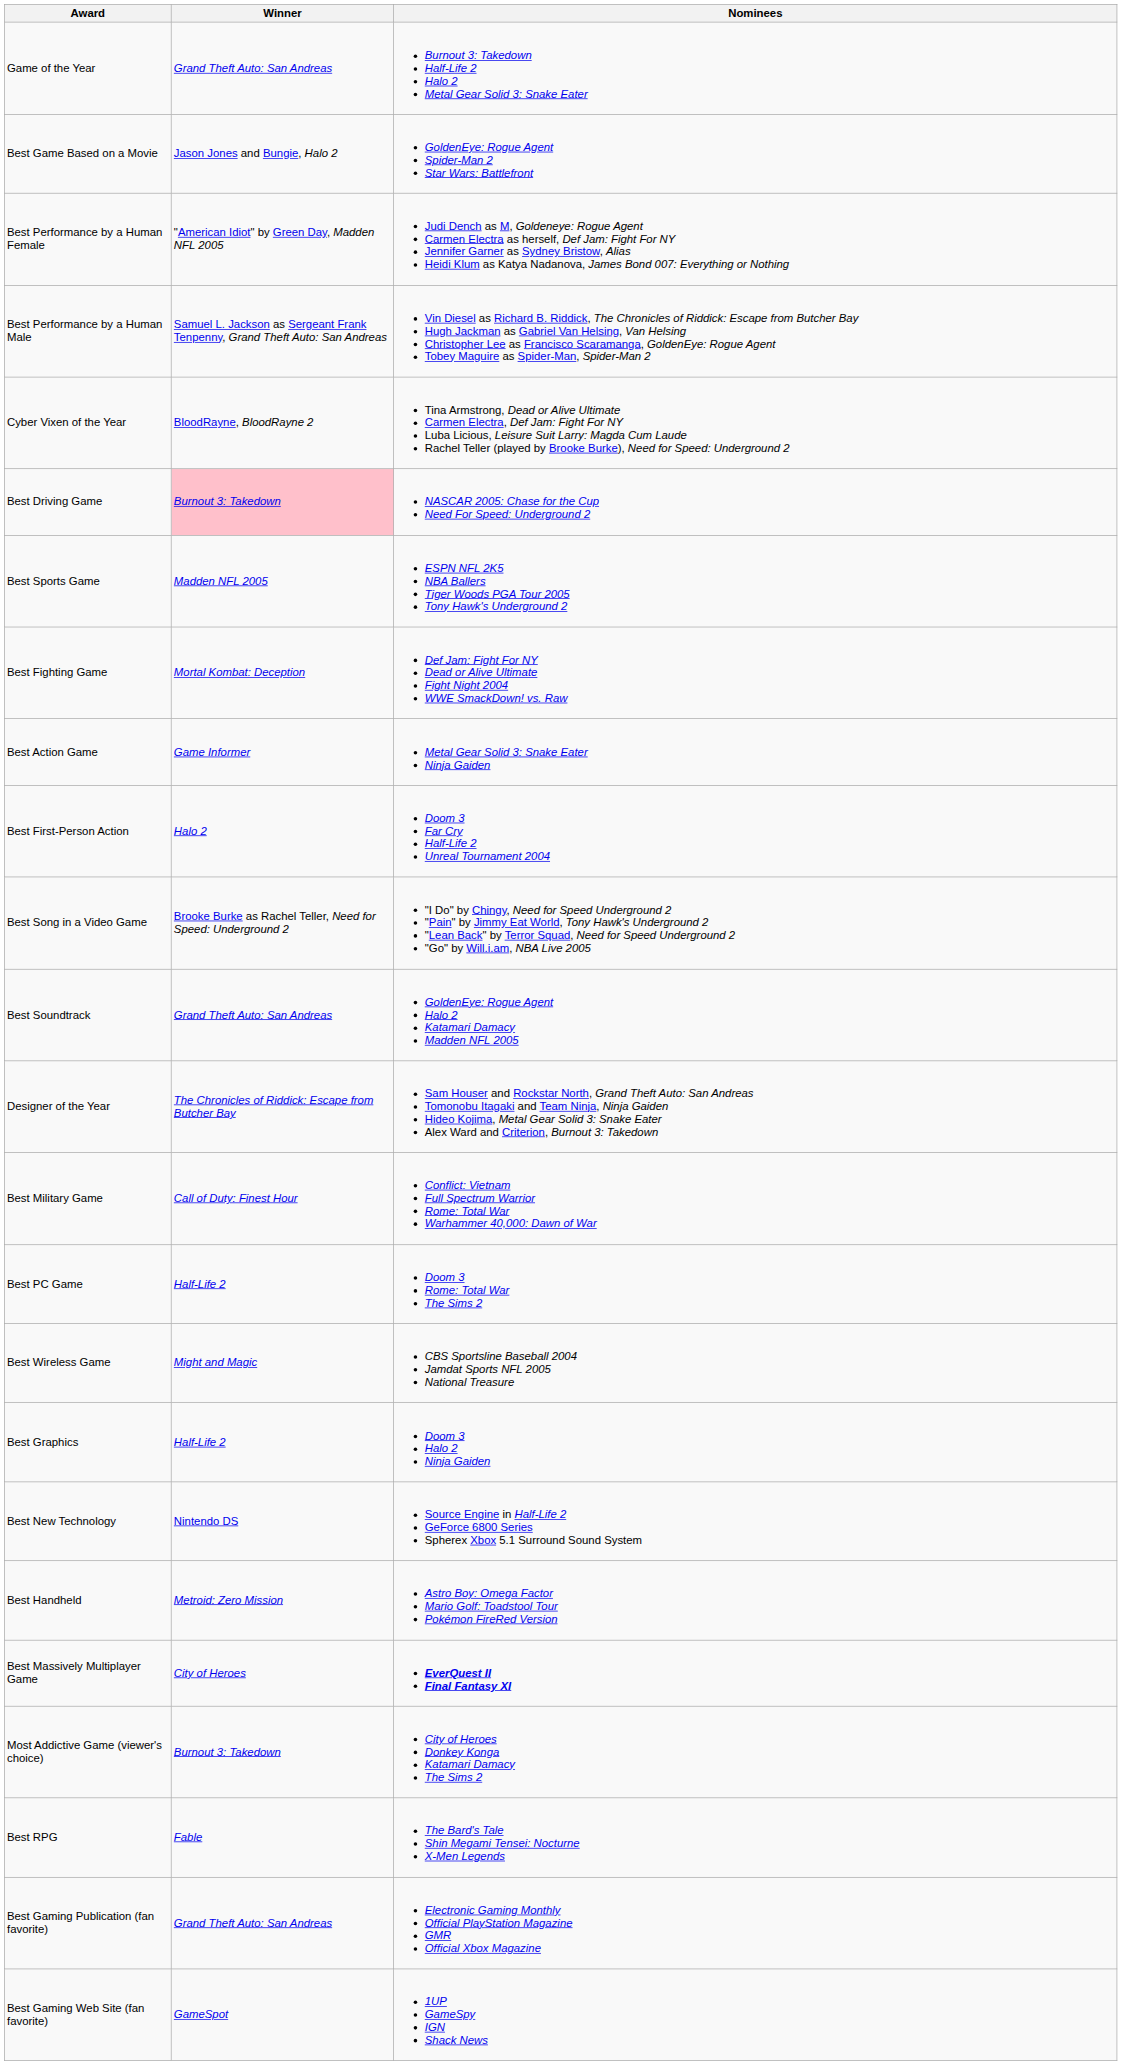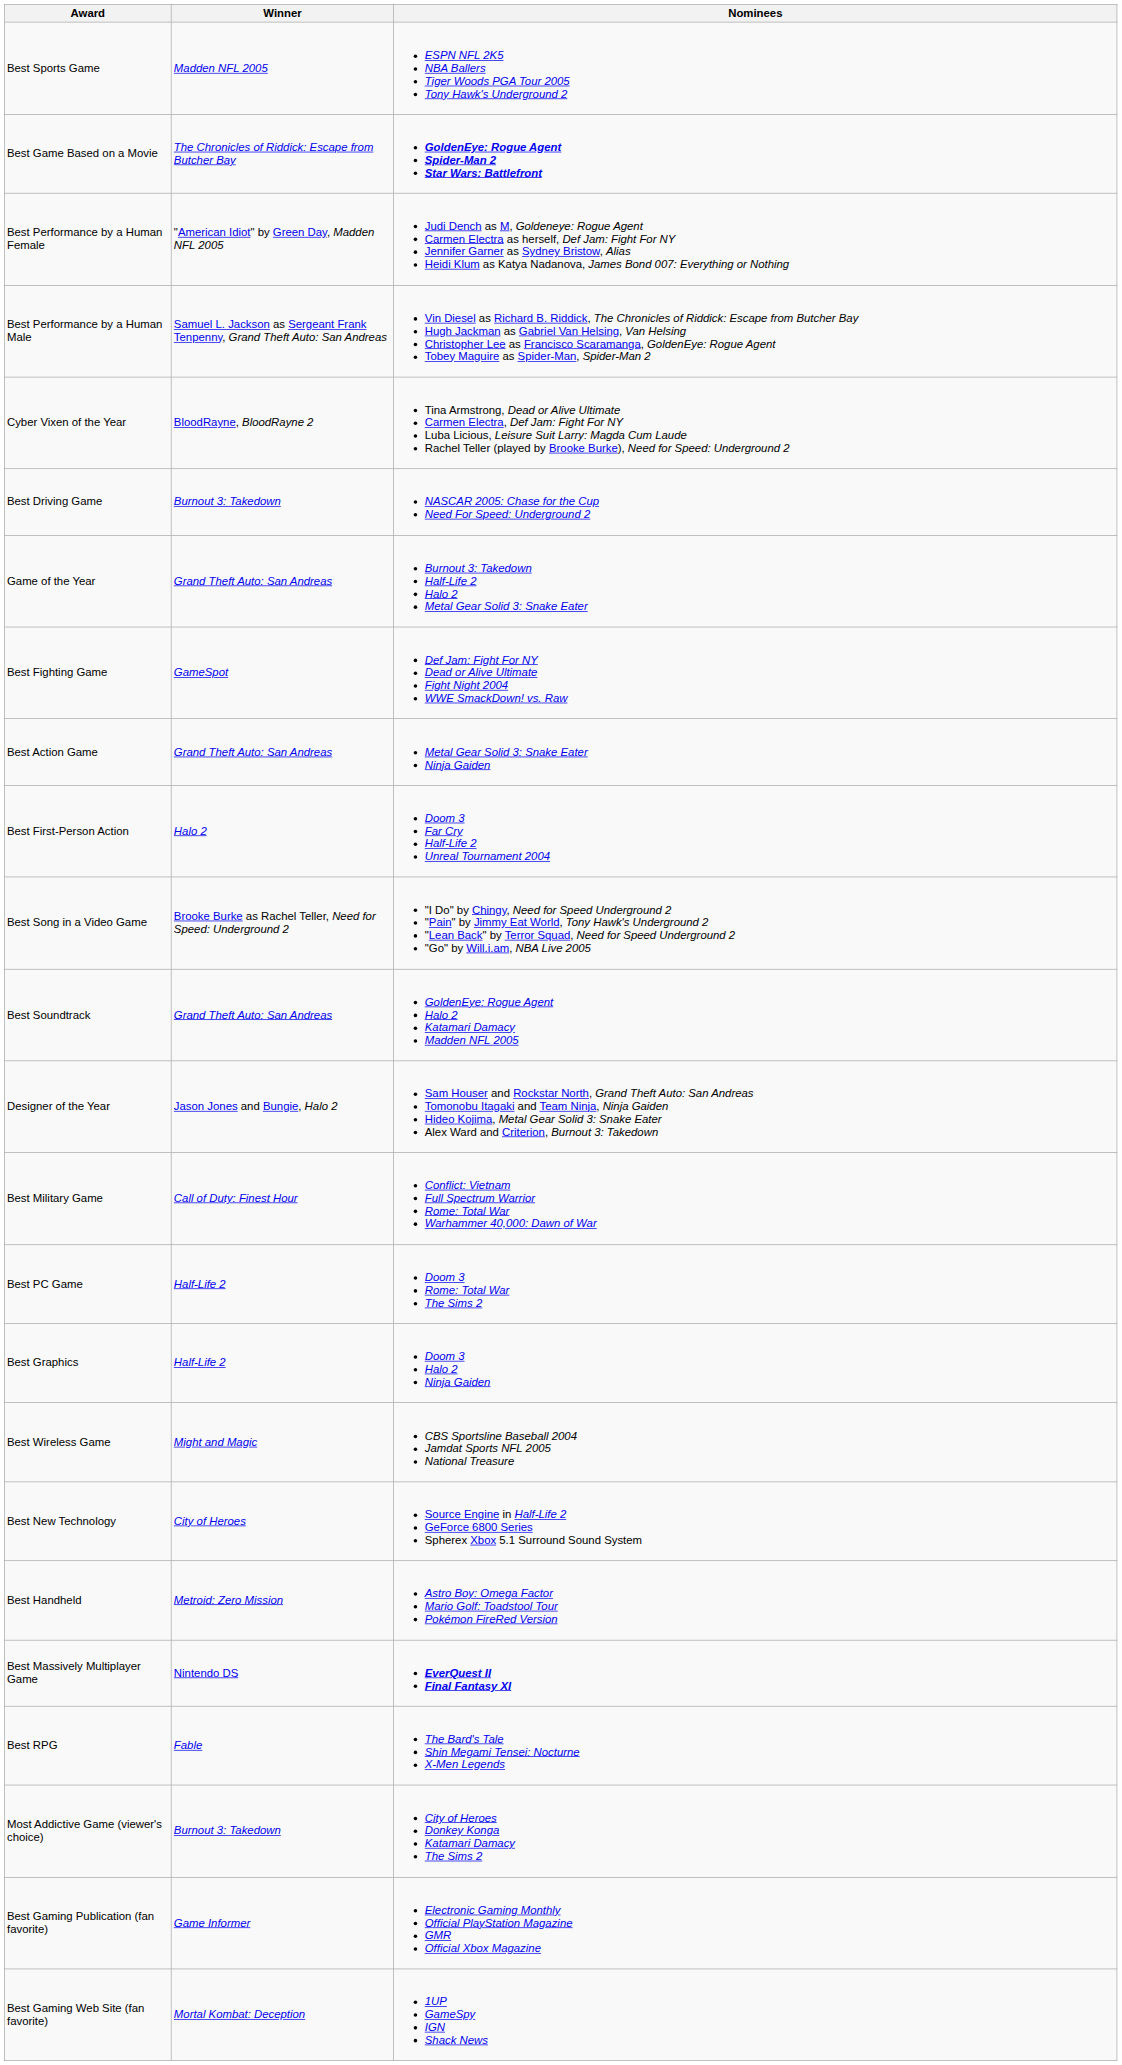rows swapped: Game of the Year <-> Best Sports Game
Best Game Based on a Movie | Winner: Jason Jones and Bungie, Halo 2 -> The Chronicles of Riddick: Escape from Butcher Bay
Best Game Based on a Movie | Nominees: normal -> bold
Best Driving Game | Winner: pink background -> no background
Best Fighting Game | Winner: Mortal Kombat: Deception -> GameSpot
Best Action Game | Winner: Game Informer -> Grand Theft Auto: San Andreas
Designer of the Year | Winner: The Chronicles of Riddick: Escape from Butcher Bay -> Jason Jones and Bungie, Halo 2
rows swapped: Best Wireless Game <-> Best Graphics
Best New Technology | Winner: Nintendo DS -> City of Heroes
Best Massively Multiplayer Game | Winner: City of Heroes -> Nintendo DS
rows swapped: Best RPG <-> Most Addictive Game (viewer's choice)
Best Gaming Publication (fan favorite) | Winner: Grand Theft Auto: San Andreas -> Game Informer
Best Gaming Web Site (fan favorite) | Winner: GameSpot -> Mortal Kombat: Deception
